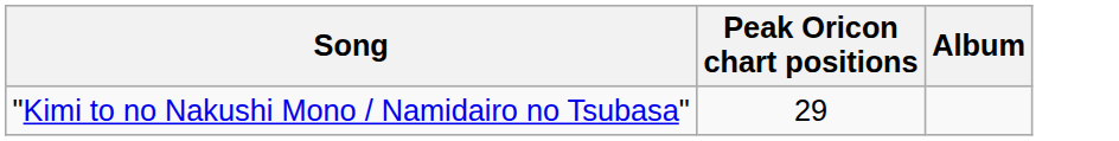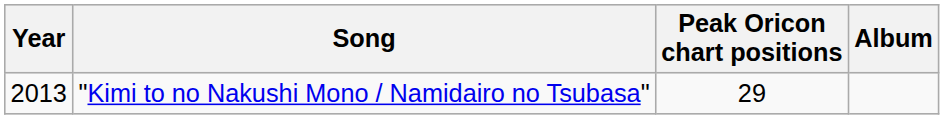+ column: Year | 2013
